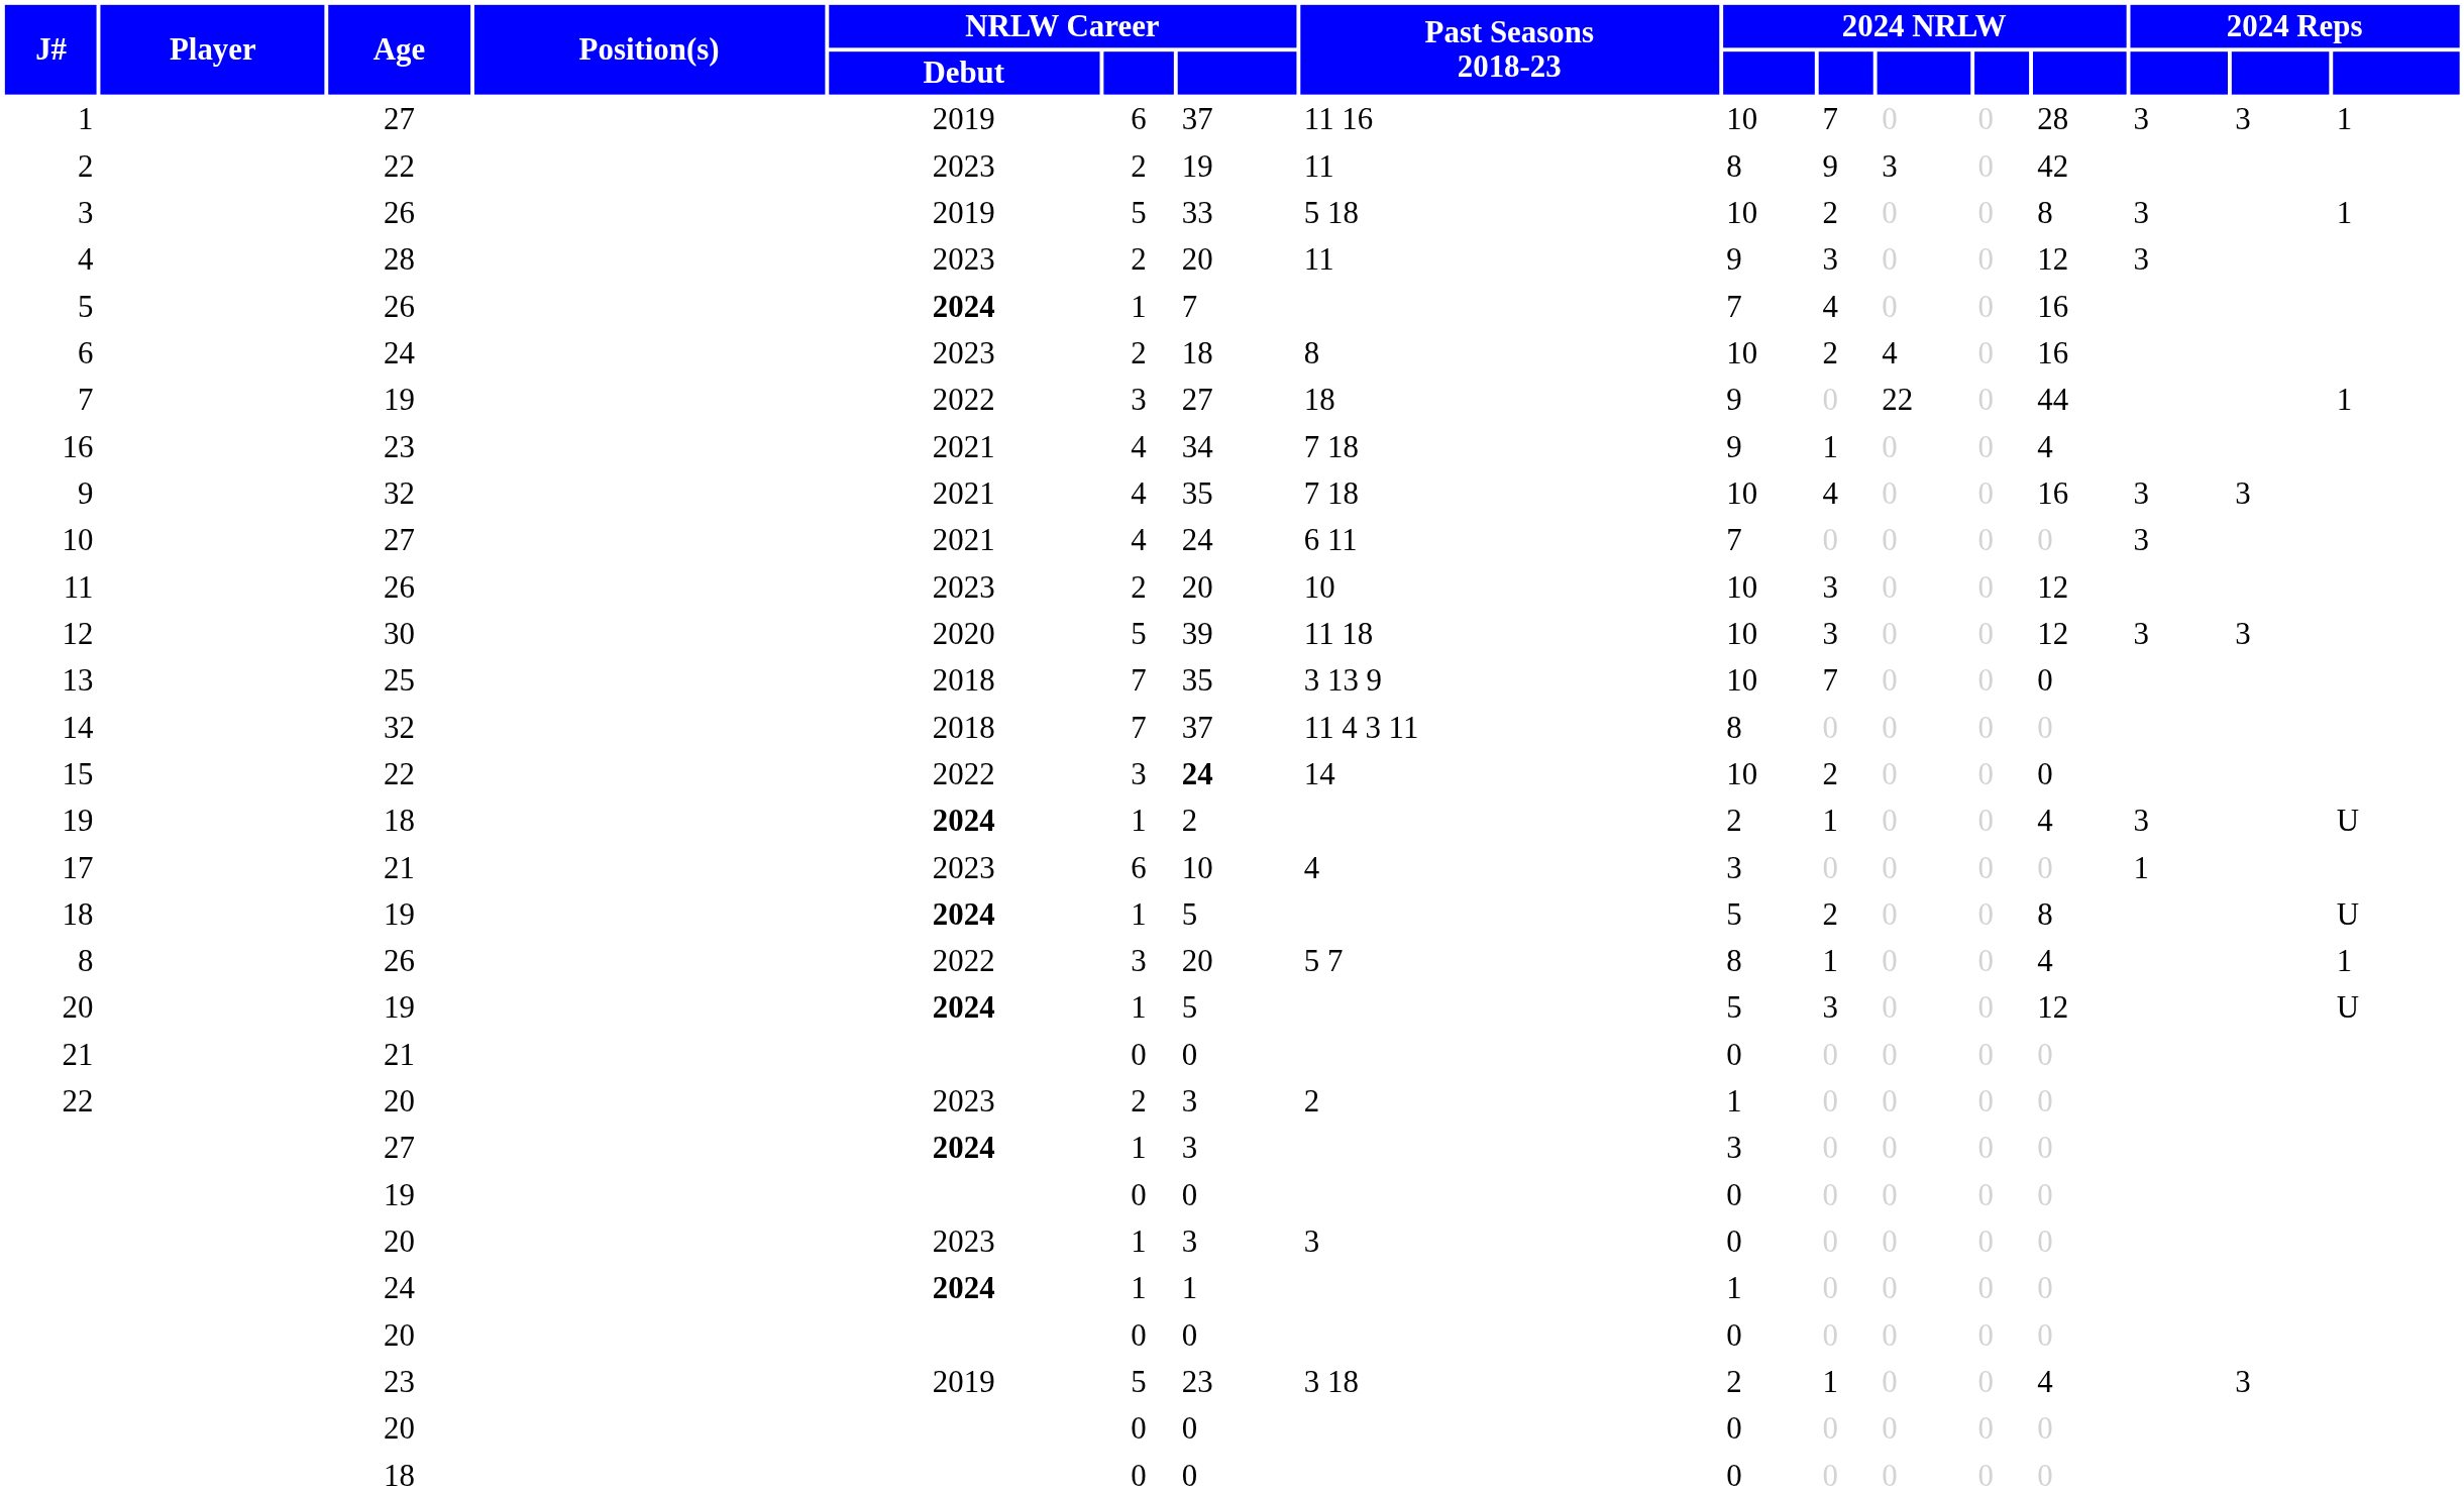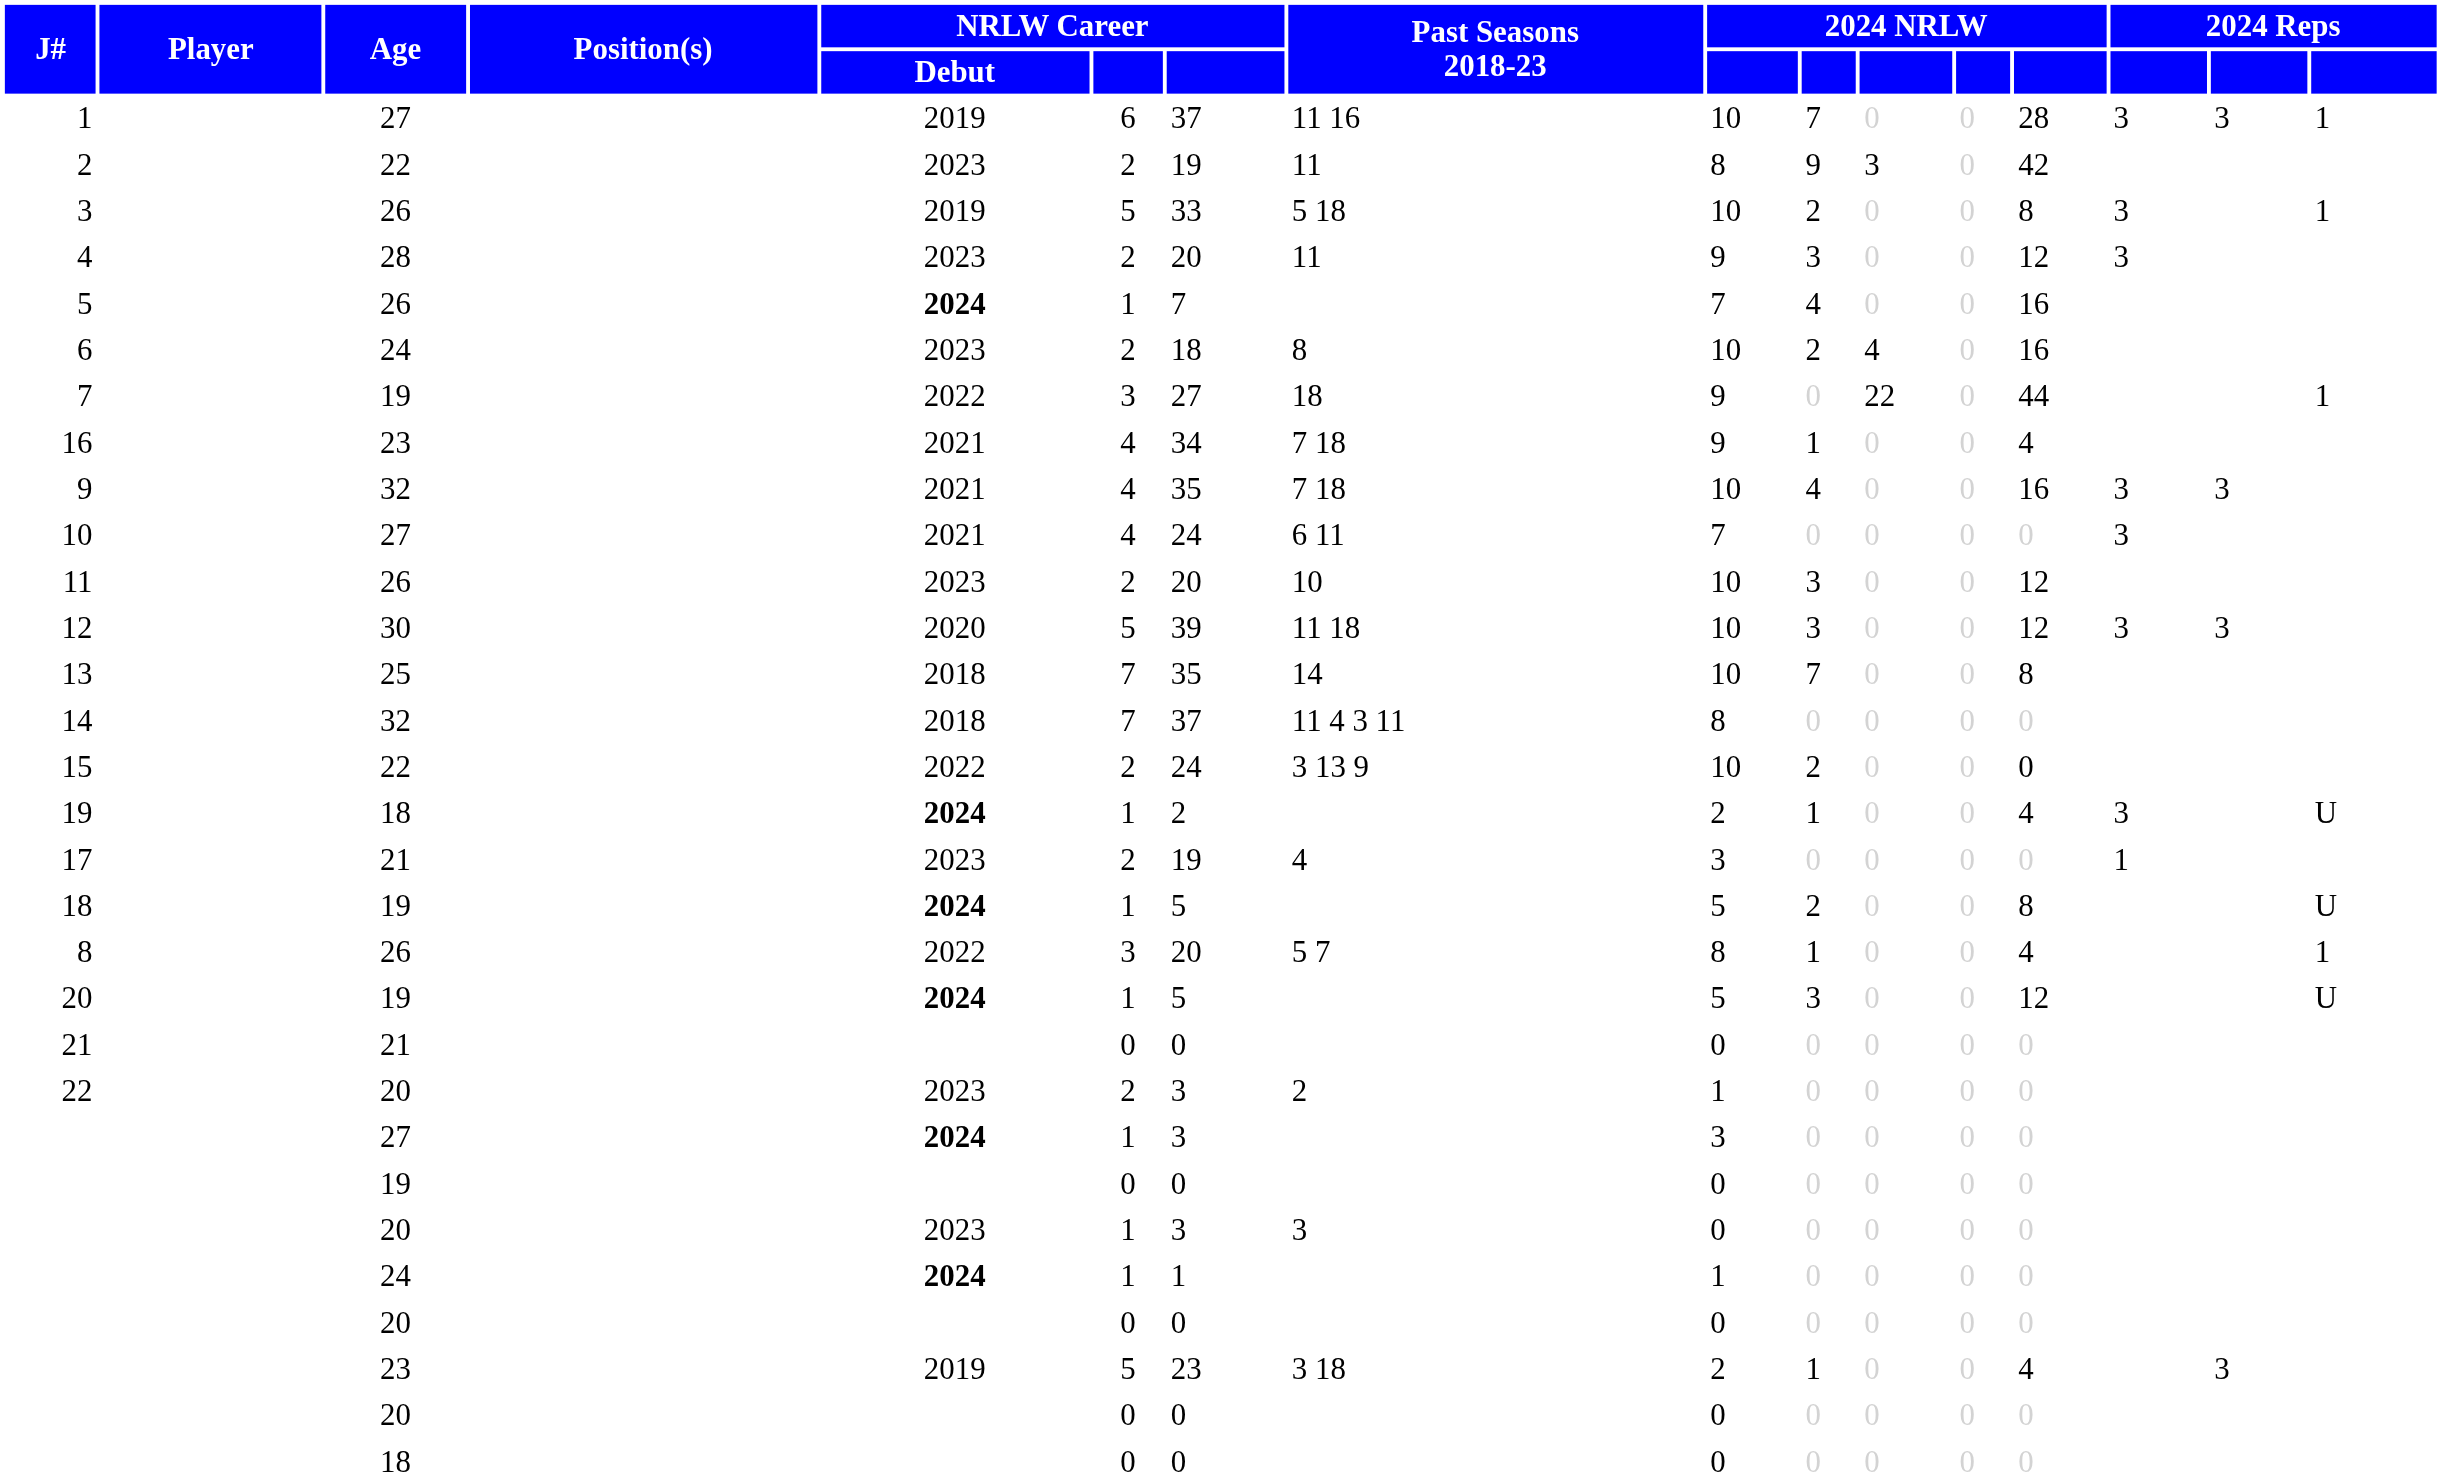13 | Past Seasons 2018-23: 3 13 9 -> 14
13 | column 13: 0 -> 8
15 | column 6: 3 -> 2
15 | column 7: bold -> normal
15 | Past Seasons 2018-23: 14 -> 3 13 9
17 | column 6: 6 -> 2
17 | column 7: 10 -> 19
